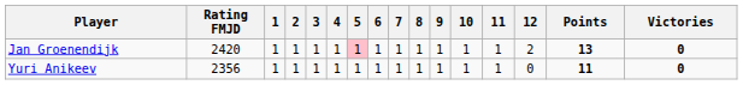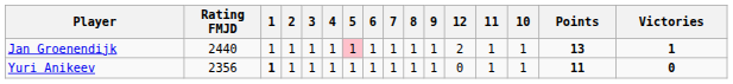columns swapped: 10 <-> 12
Jan Groenendijk | Rating FMJD: 2420 -> 2440
Jan Groenendijk | Victories: 0 -> 1
Yuri Anikeev | 1: normal -> bold
